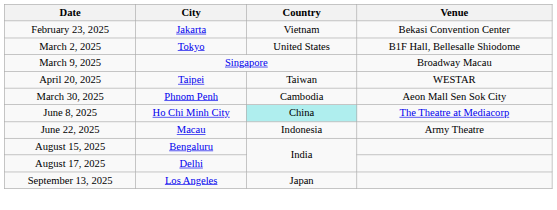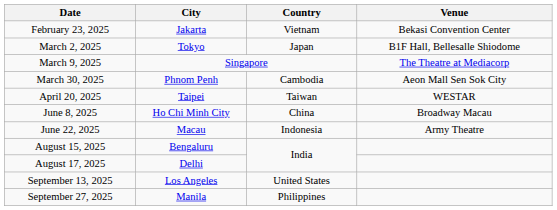March 2, 2025 | Country: United States -> Japan
March 9, 2025 | Venue: Broadway Macau -> The Theatre at Mediacorp
rows swapped: March 30, 2025 <-> April 20, 2025
June 8, 2025 | Country: paleturquoise background -> no background
June 8, 2025 | Venue: The Theatre at Mediacorp -> Broadway Macau
September 13, 2025 | Country: Japan -> United States
+ row: September 27, 2025 | Manila | Philippines
